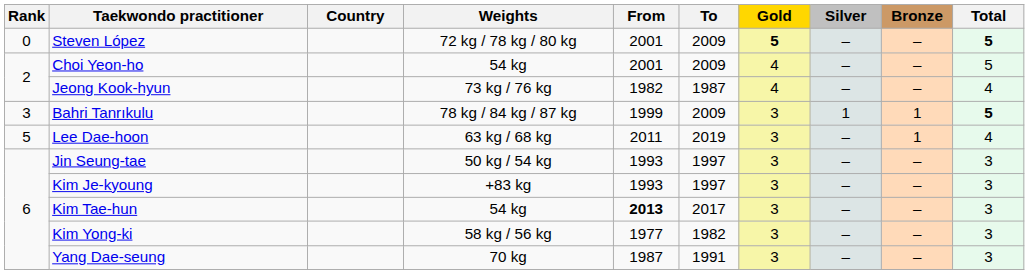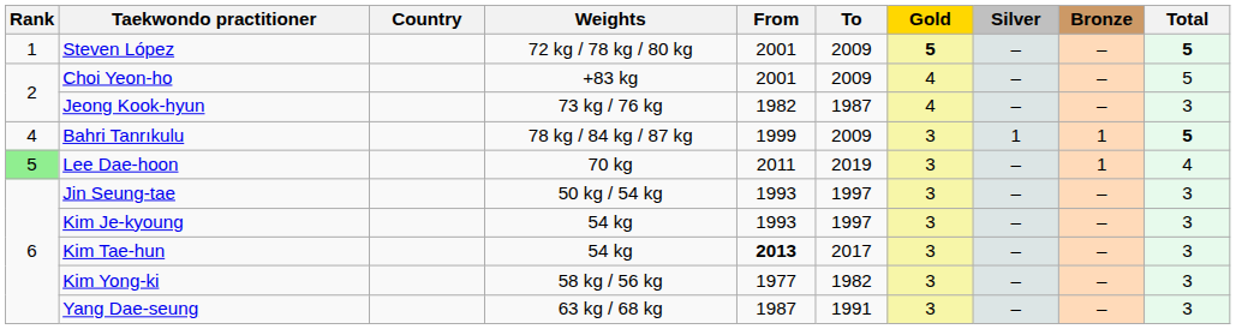Steven López | Rank: 0 -> 1
Choi Yeon-ho | Weights: 54 kg -> +83 kg
Jeong Kook-hyun | Total: 4 -> 3
Bahri Tanrıkulu | Rank: 3 -> 4
Lee Dae-hoon | Rank: no background -> lightgreen background
Lee Dae-hoon | Weights: 63 kg / 68 kg -> 70 kg
Kim Je-kyoung | Weights: +83 kg -> 54 kg
Yang Dae-seung | Weights: 70 kg -> 63 kg / 68 kg
